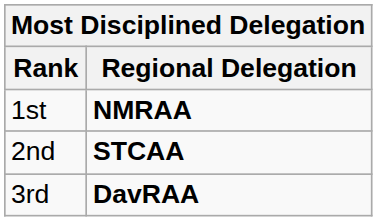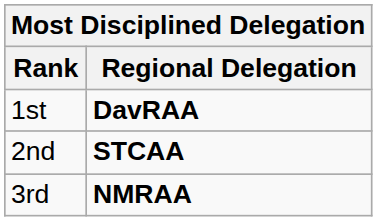1st | Regional Delegation: NMRAA -> DavRAA
3rd | Regional Delegation: DavRAA -> NMRAA
